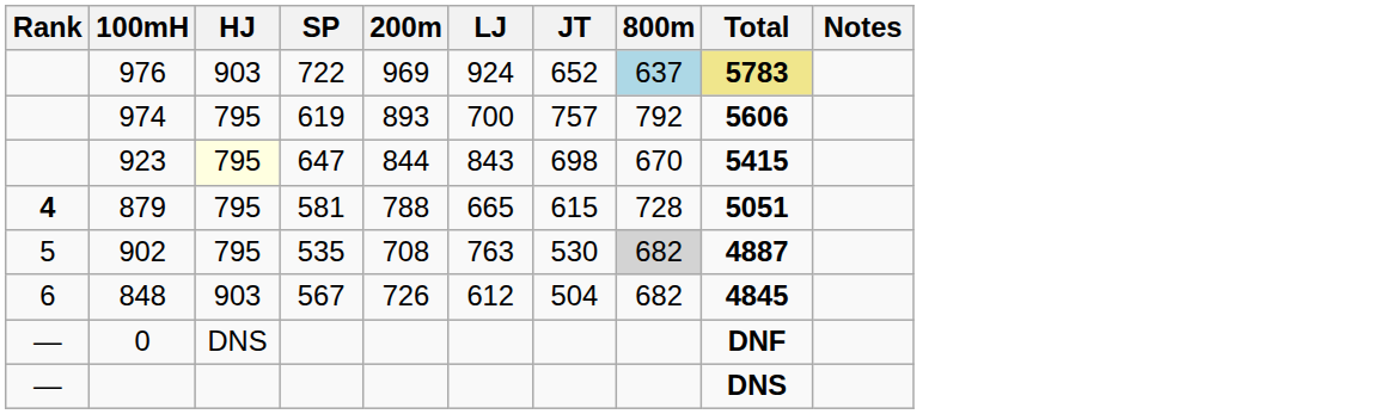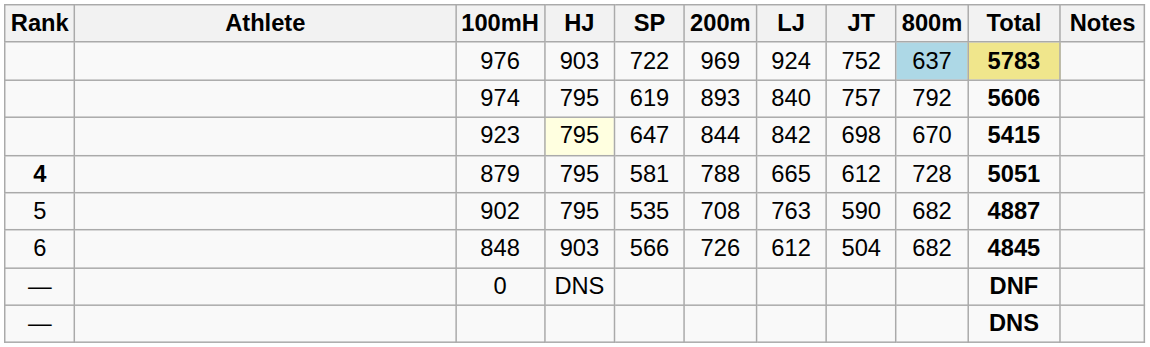+ column: Athlete
976 | JT: 652 -> 752
974 | LJ: 700 -> 840
923 | LJ: 843 -> 842
879 | JT: 615 -> 612
902 | JT: 530 -> 590
902 | 800m: lightgrey background -> no background
848 | SP: 567 -> 566
